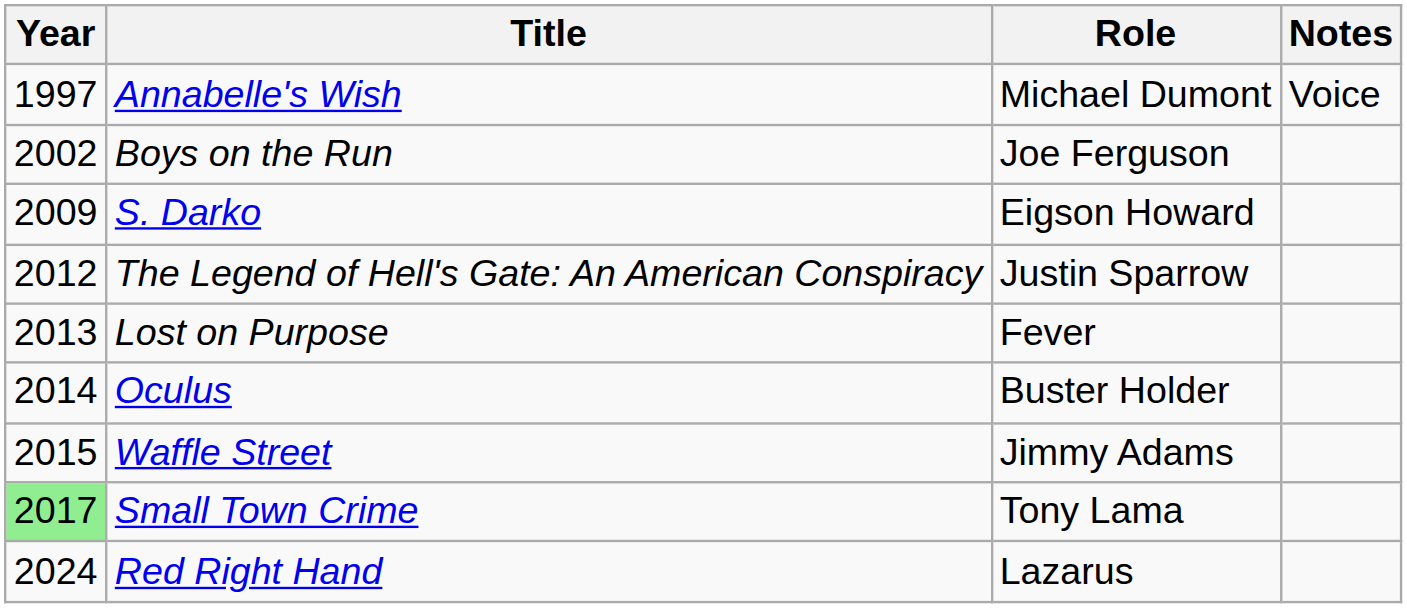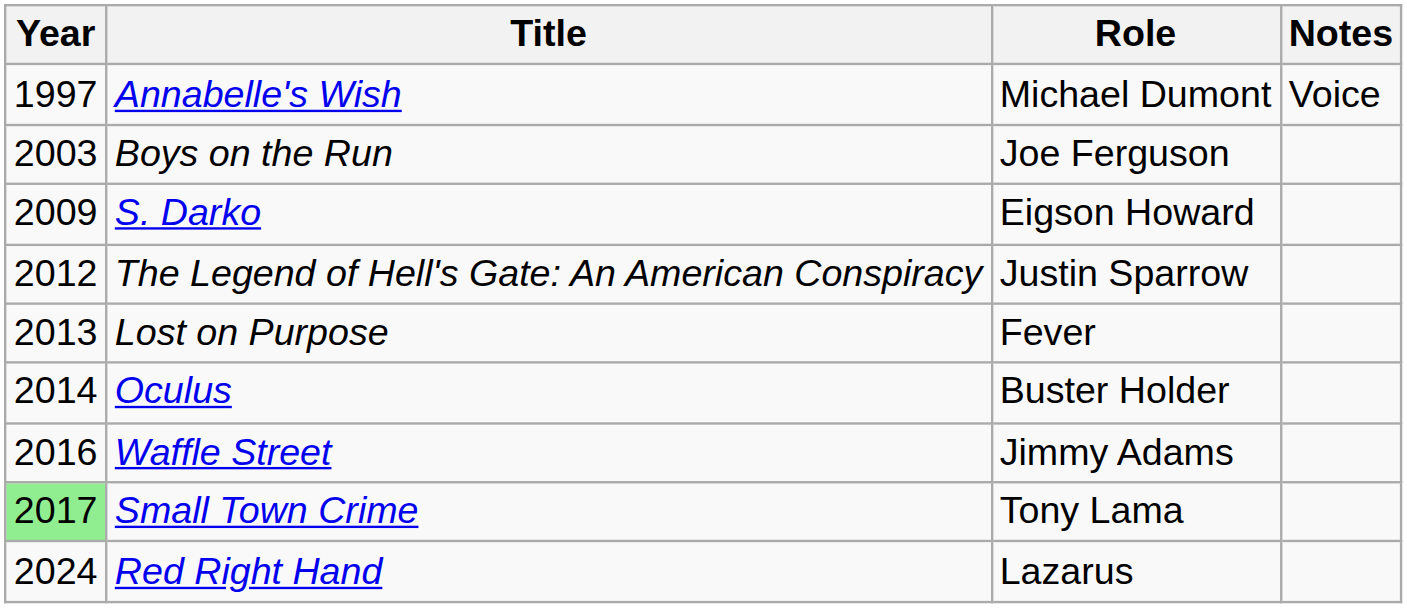Boys on the Run | Year: 2002 -> 2003
Waffle Street | Year: 2015 -> 2016
